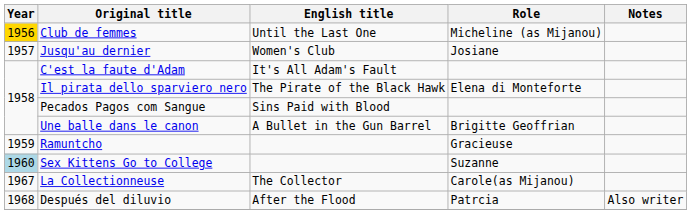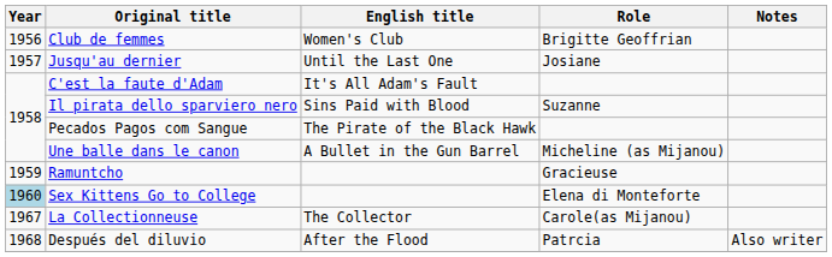Club de femmes | Year: gold background -> no background
Club de femmes | English title: Until the Last One -> Women's Club
Club de femmes | Role: Micheline (as Mijanou) -> Brigitte Geoffrian
Jusqu'au dernier | English title: Women's Club -> Until the Last One
Il pirata dello sparviero nero | English title: The Pirate of the Black Hawk -> Sins Paid with Blood
Il pirata dello sparviero nero | Role: Elena di Monteforte -> Suzanne
Pecados Pagos com Sangue | English title: Sins Paid with Blood -> The Pirate of the Black Hawk
Une balle dans le canon | Role: Brigitte Geoffrian -> Micheline (as Mijanou)
Sex Kittens Go to College | Role: Suzanne -> Elena di Monteforte
